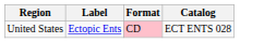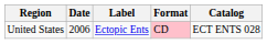+ column: Date | 2006
